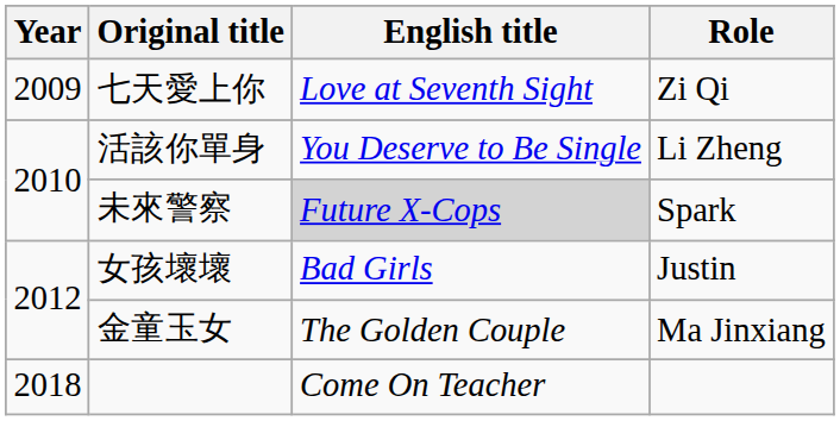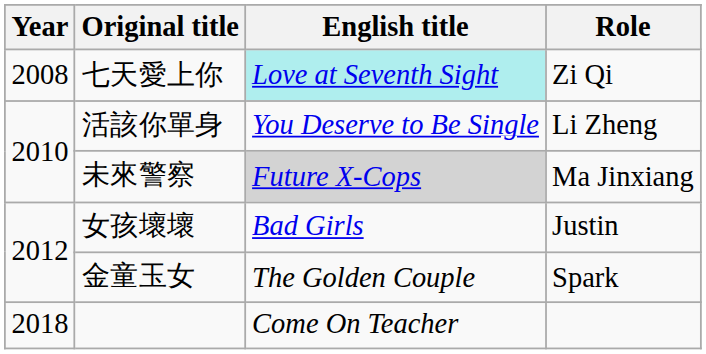七天愛上你 | Year: 2009 -> 2008
七天愛上你 | English title: no background -> paleturquoise background
未來警察 | Role: Spark -> Ma Jinxiang
金童玉女 | Role: Ma Jinxiang -> Spark
